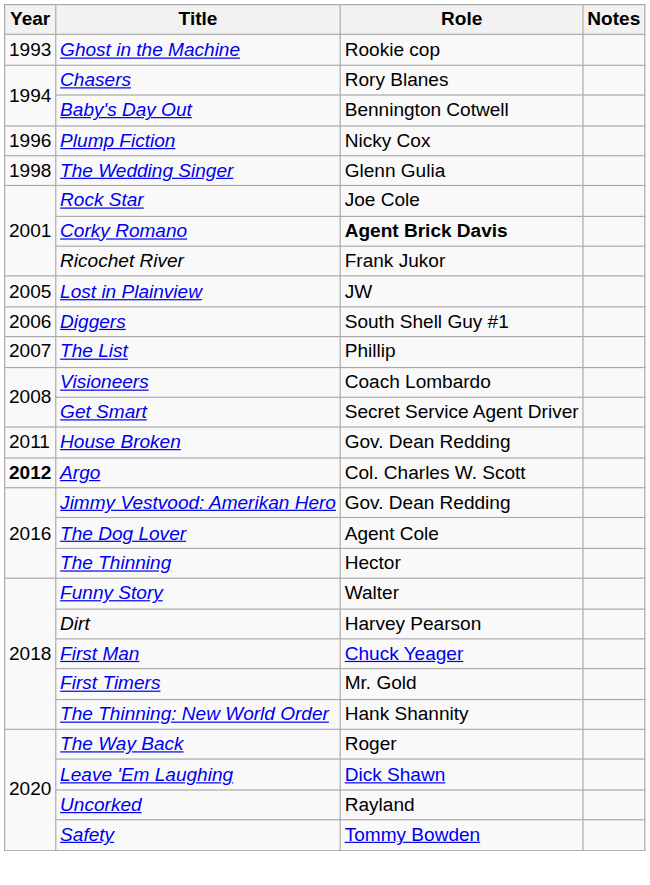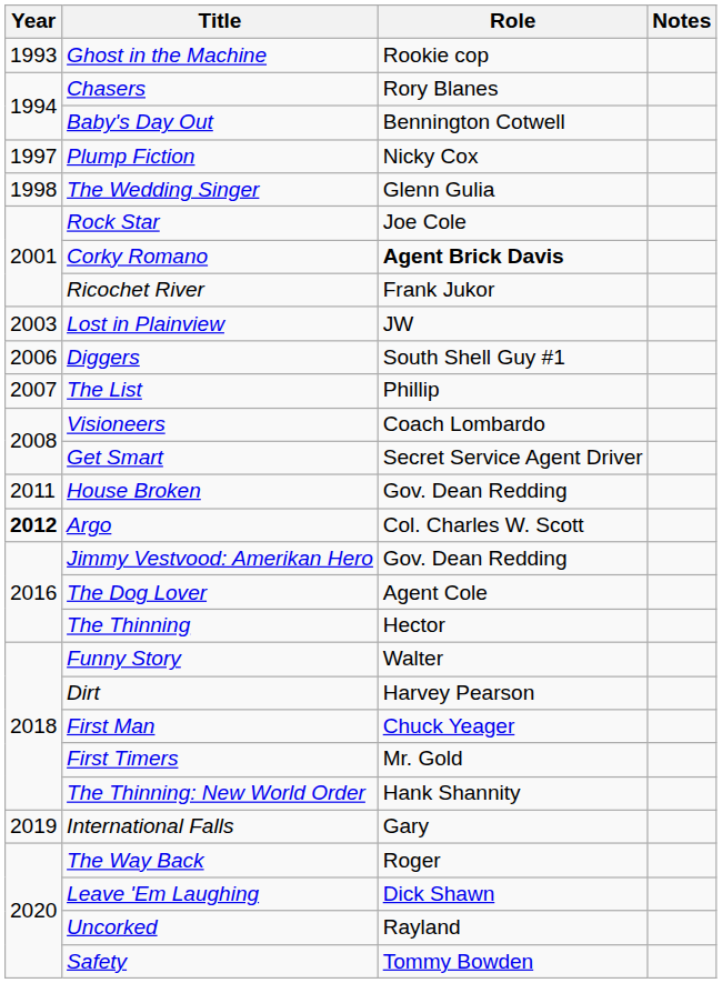Plump Fiction | Year: 1996 -> 1997
Lost in Plainview | Year: 2005 -> 2003
+ row: 2019 | International Falls | Gary
